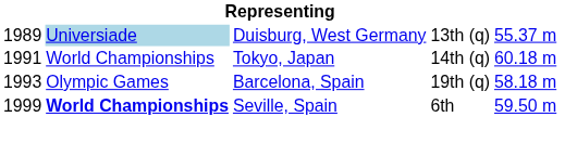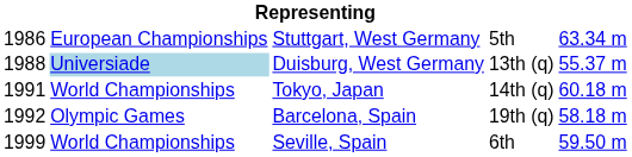+ row: 1986 | European Championships | Stuttgart, West Germany | 5th | 63.34 m
Duisburg, West Germany | column 1: 1989 -> 1988
Barcelona, Spain | column 1: 1993 -> 1992
Seville, Spain | column 2: bold -> normal
